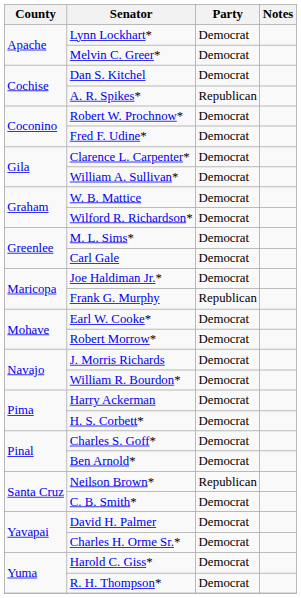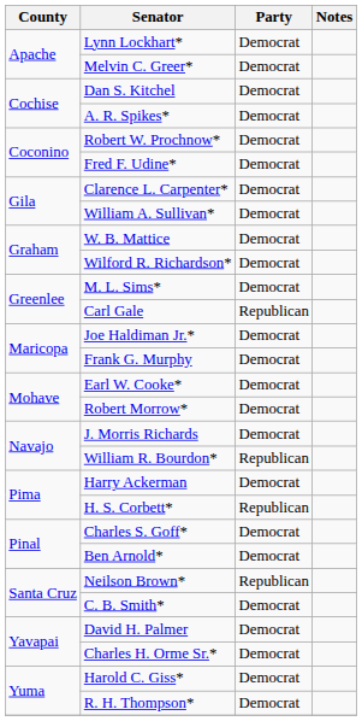A. R. Spikes* | Party: Republican -> Democrat
Carl Gale | Party: Democrat -> Republican
Frank G. Murphy | Party: Republican -> Democrat
William R. Bourdon* | Party: Democrat -> Republican
H. S. Corbett* | Party: Democrat -> Republican
